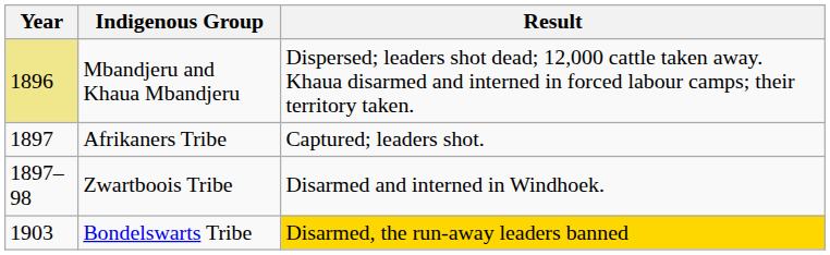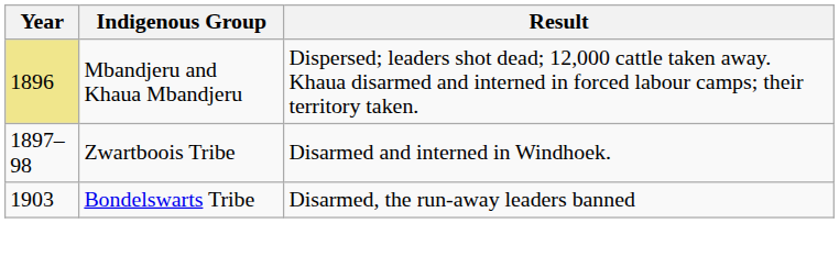- row: 1897 | Afrikaners Tribe | Captured; leaders shot.
Bondelswarts Tribe | Result: gold background -> no background
